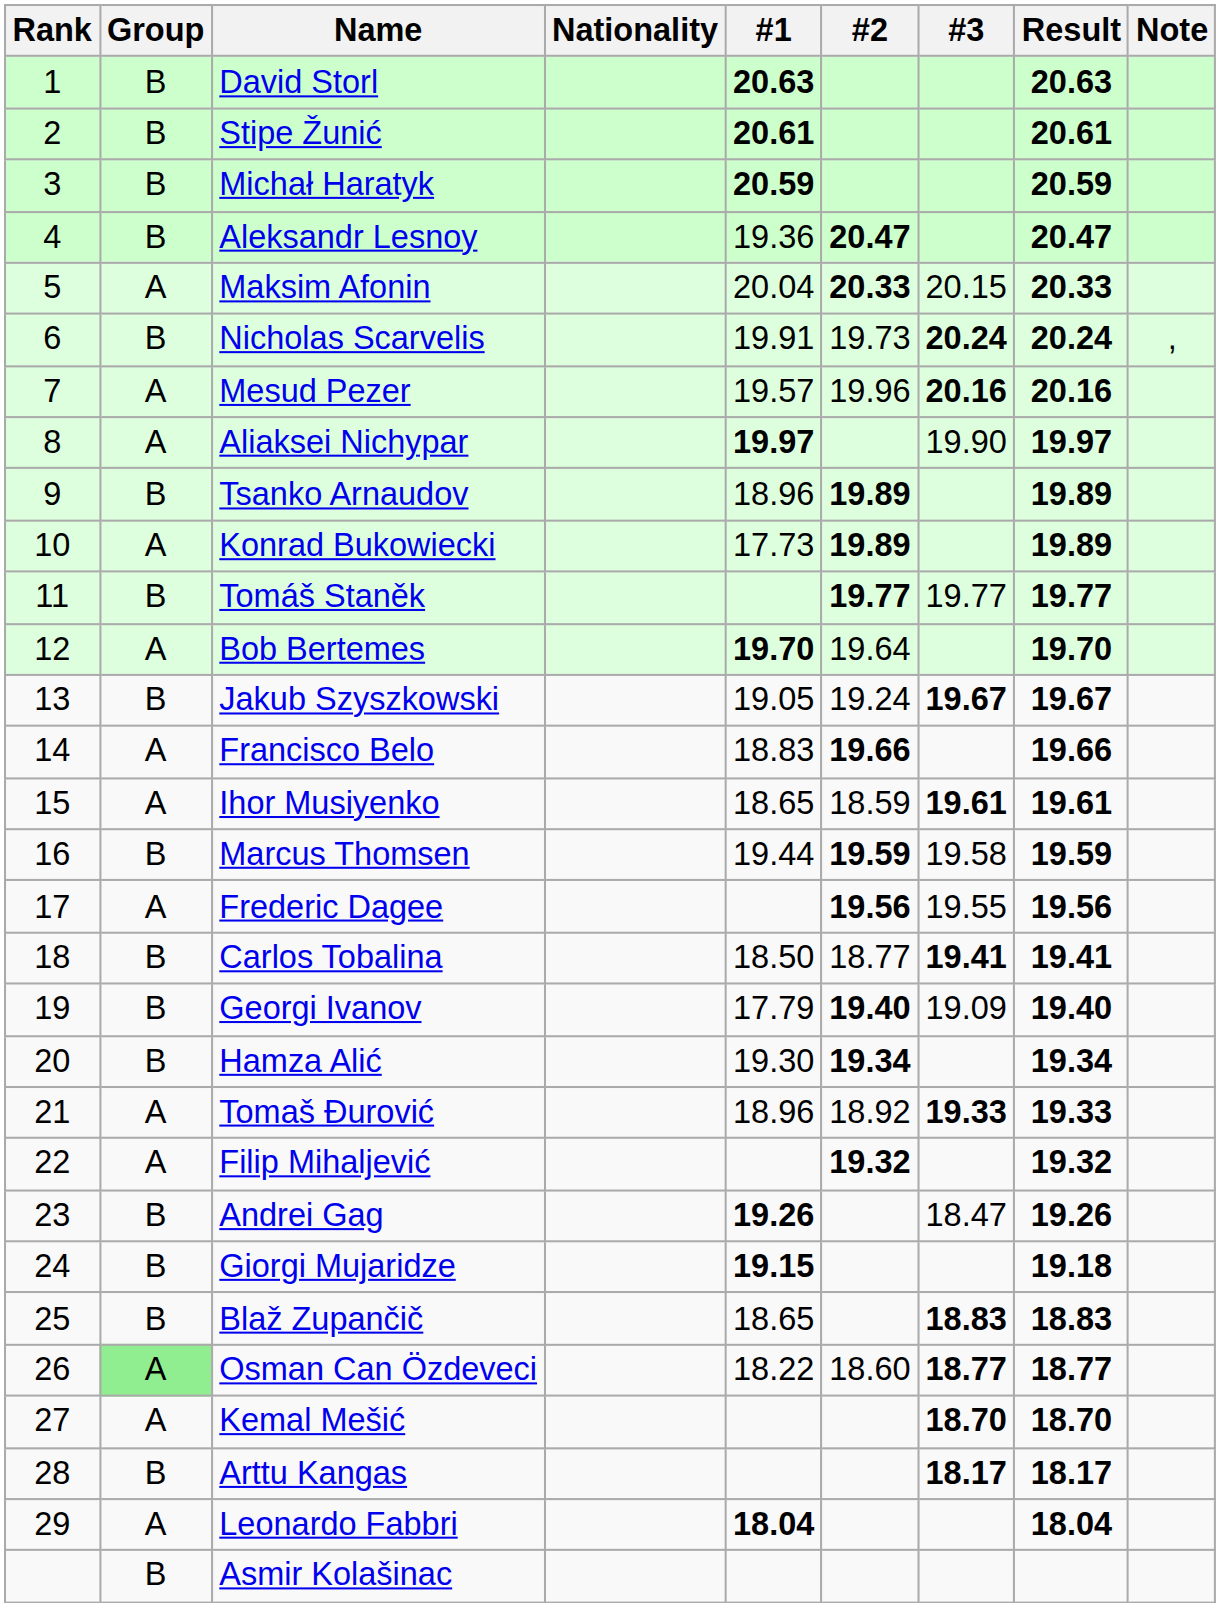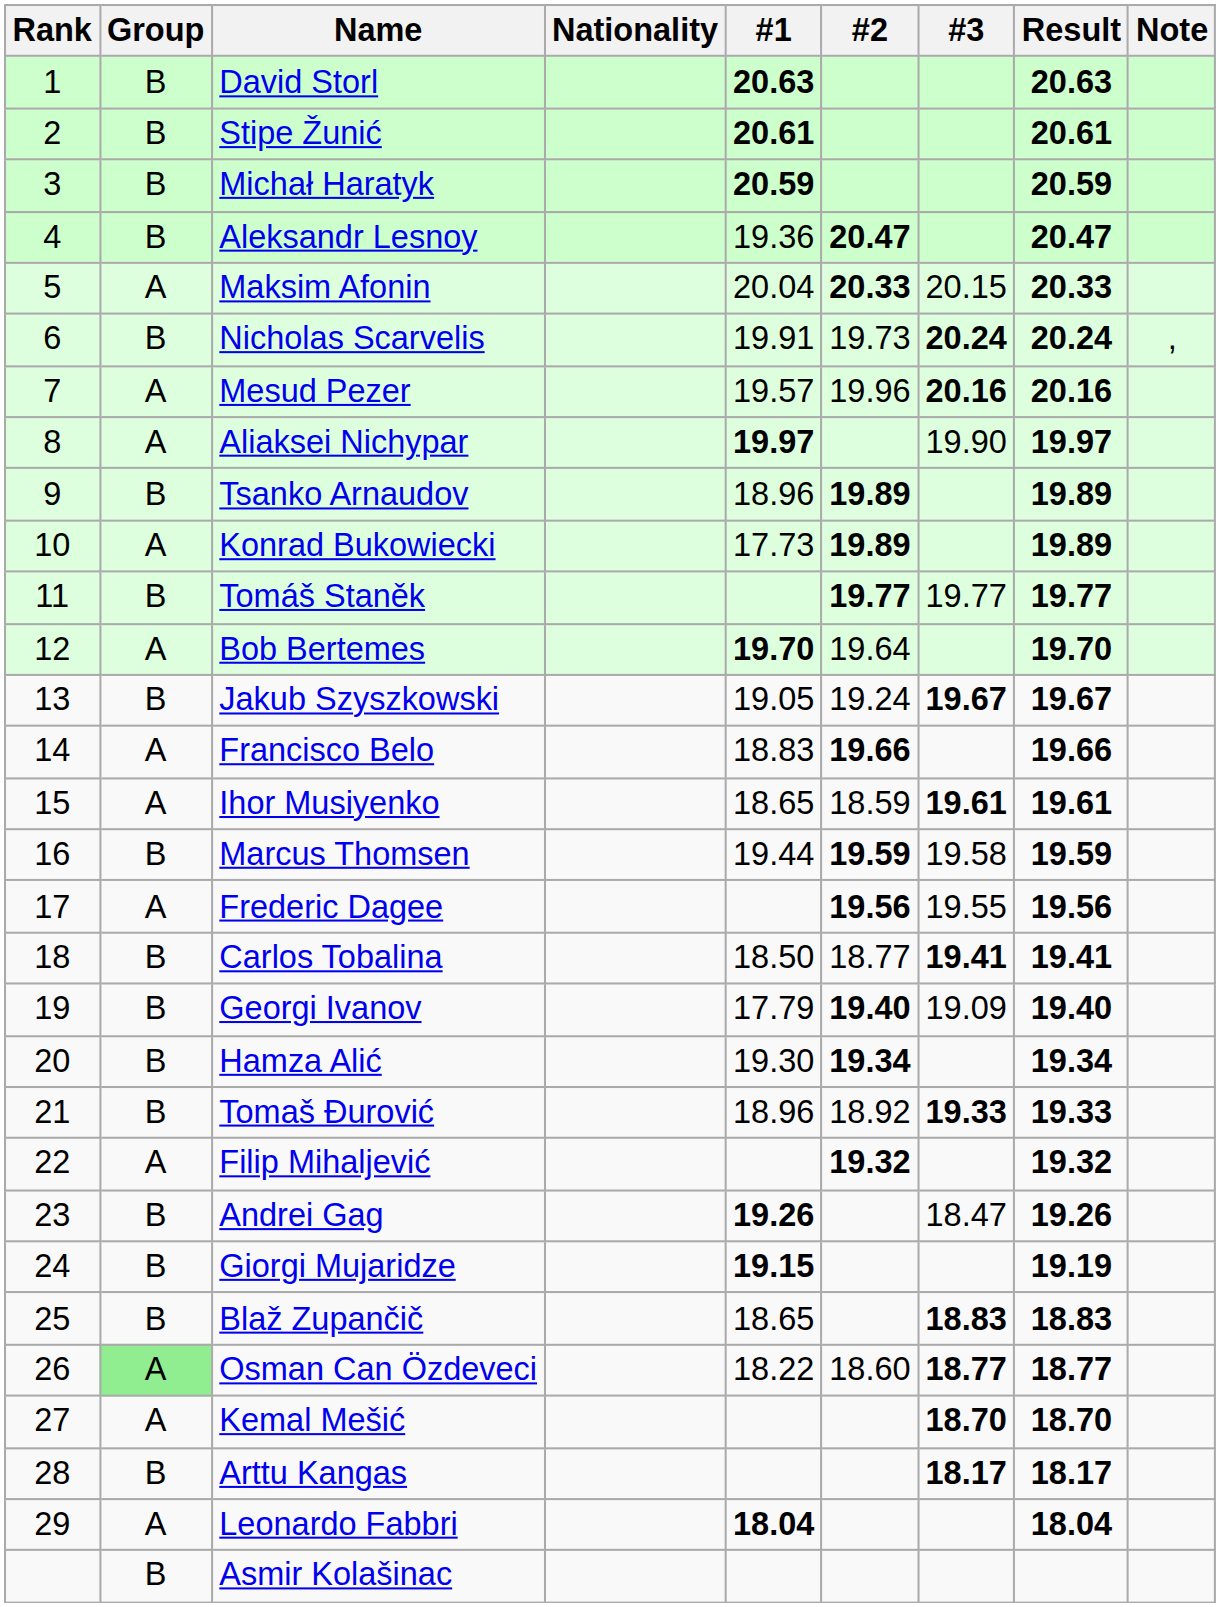Tomaš Đurović | Group: A -> B
Giorgi Mujaridze | Result: 19.18 -> 19.19
